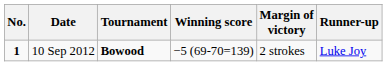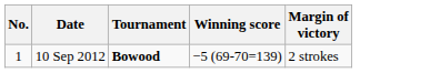- column: Runner-up | Luke Joy
10 Sep 2012 | No.: bold -> normal
